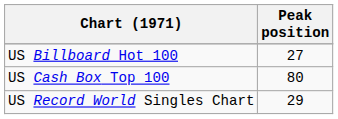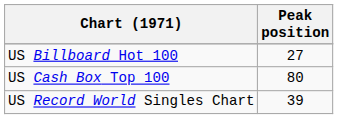US Record World Singles Chart | Peak position: 29 -> 39
